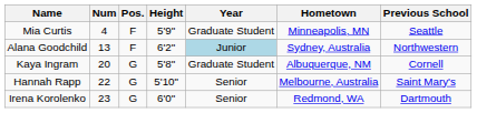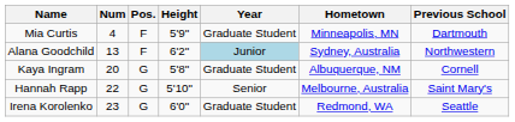Mia Curtis | Previous School: Seattle -> Dartmouth
Irena Korolenko | Year: Senior -> Graduate Student
Irena Korolenko | Previous School: Dartmouth -> Seattle
